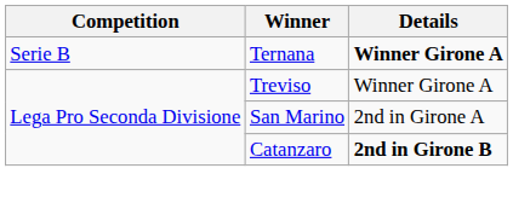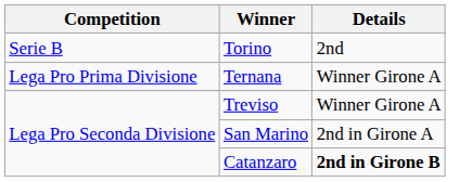+ row: Serie B | Torino | 2nd
Ternana | Competition: Serie B -> Lega Pro Prima Divisione
Ternana | Details: bold -> normal
